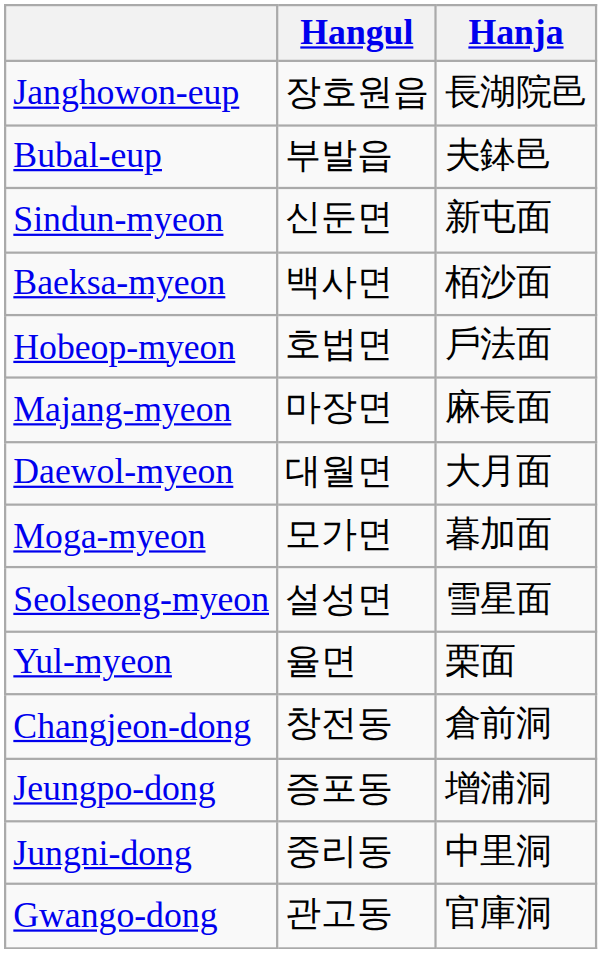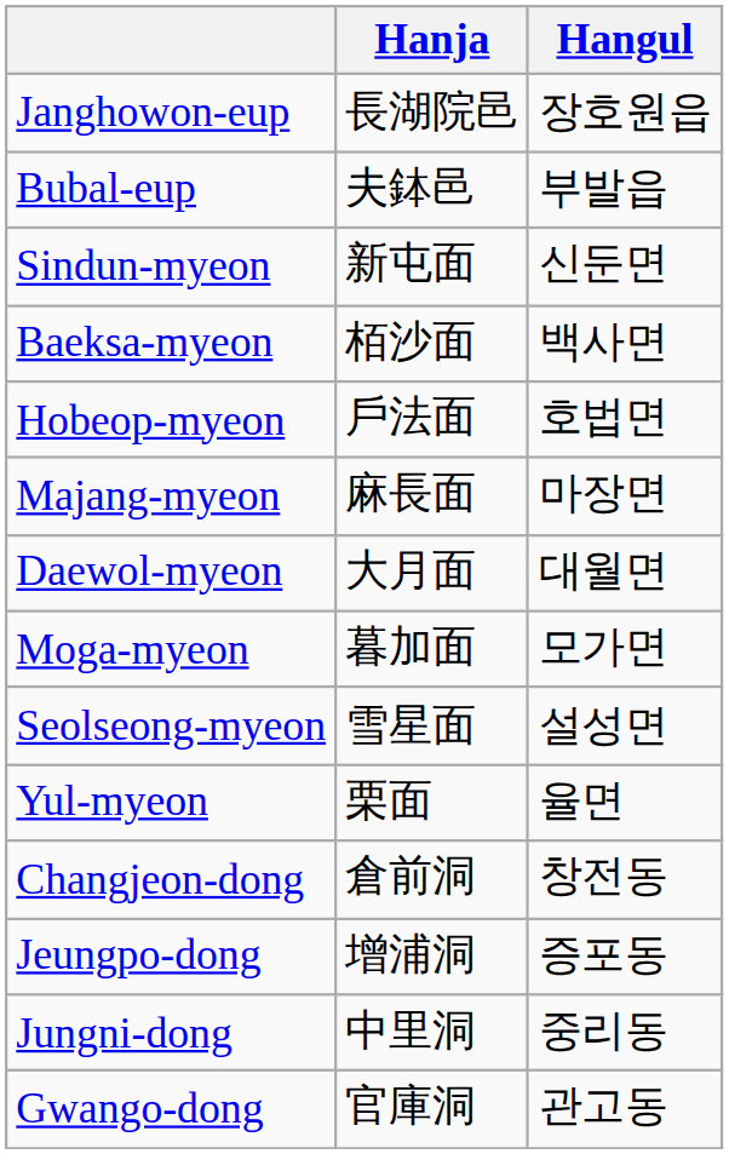columns swapped: Hangul <-> Hanja
